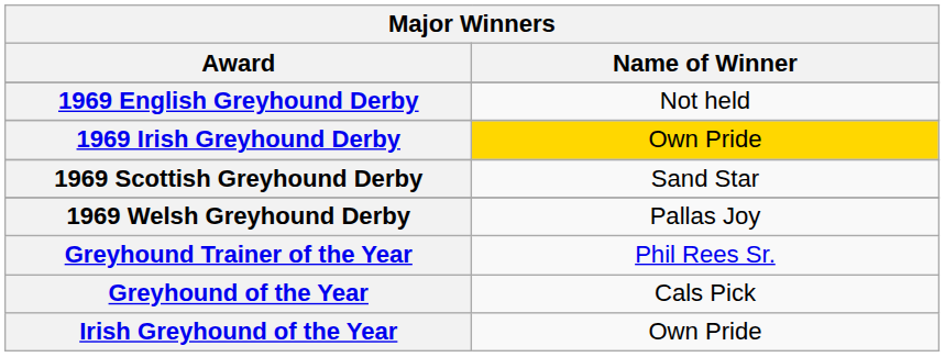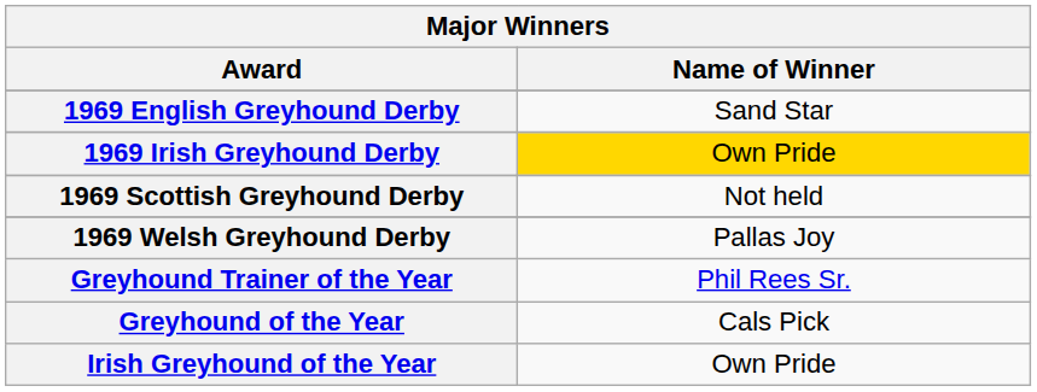1969 English Greyhound Derby | Name of Winner: Not held -> Sand Star
1969 Scottish Greyhound Derby | Name of Winner: Sand Star -> Not held
